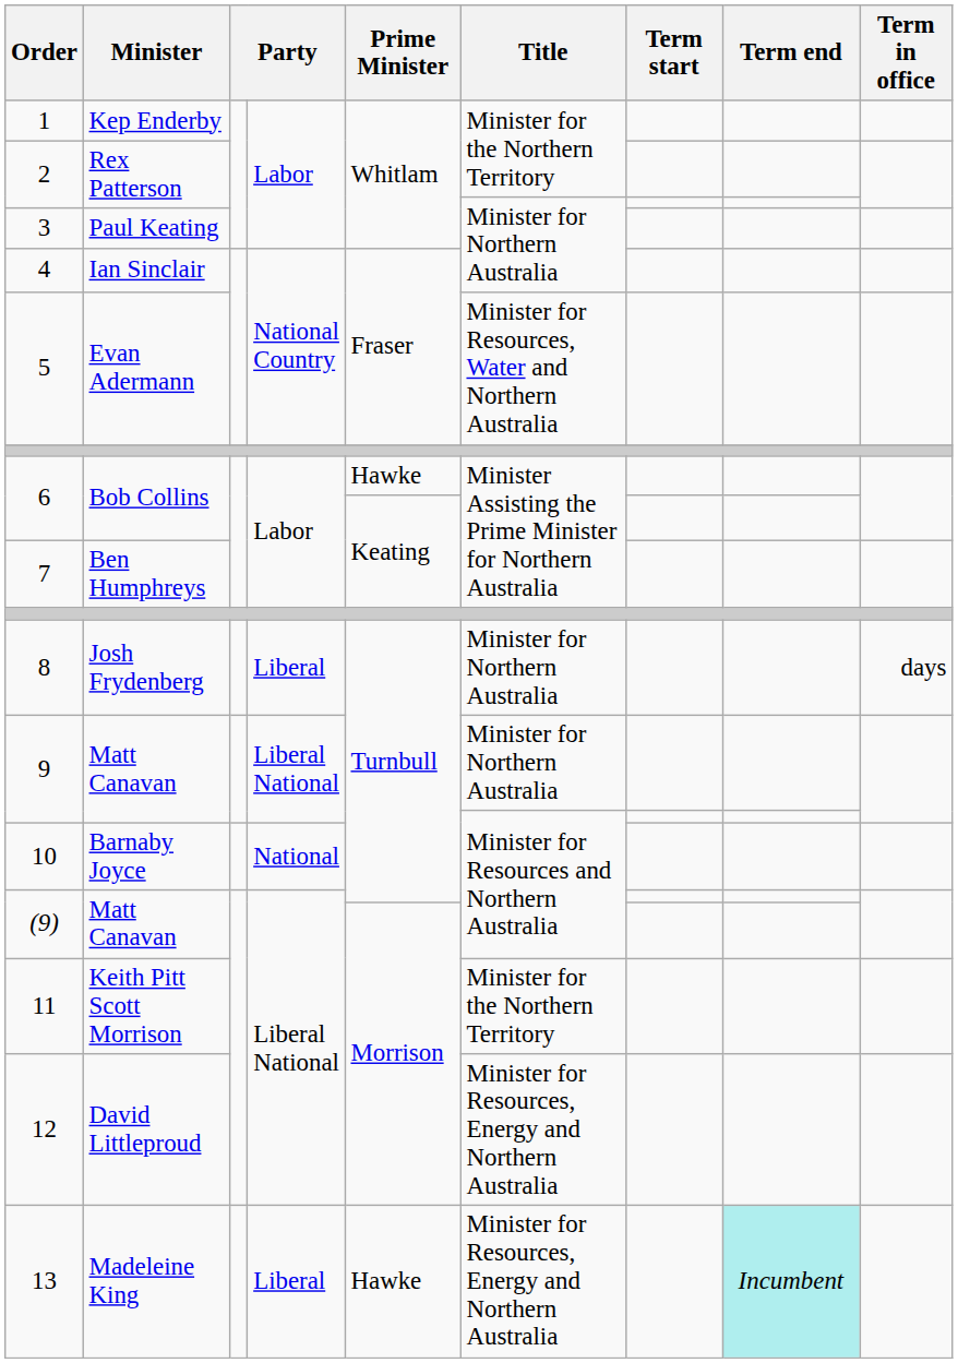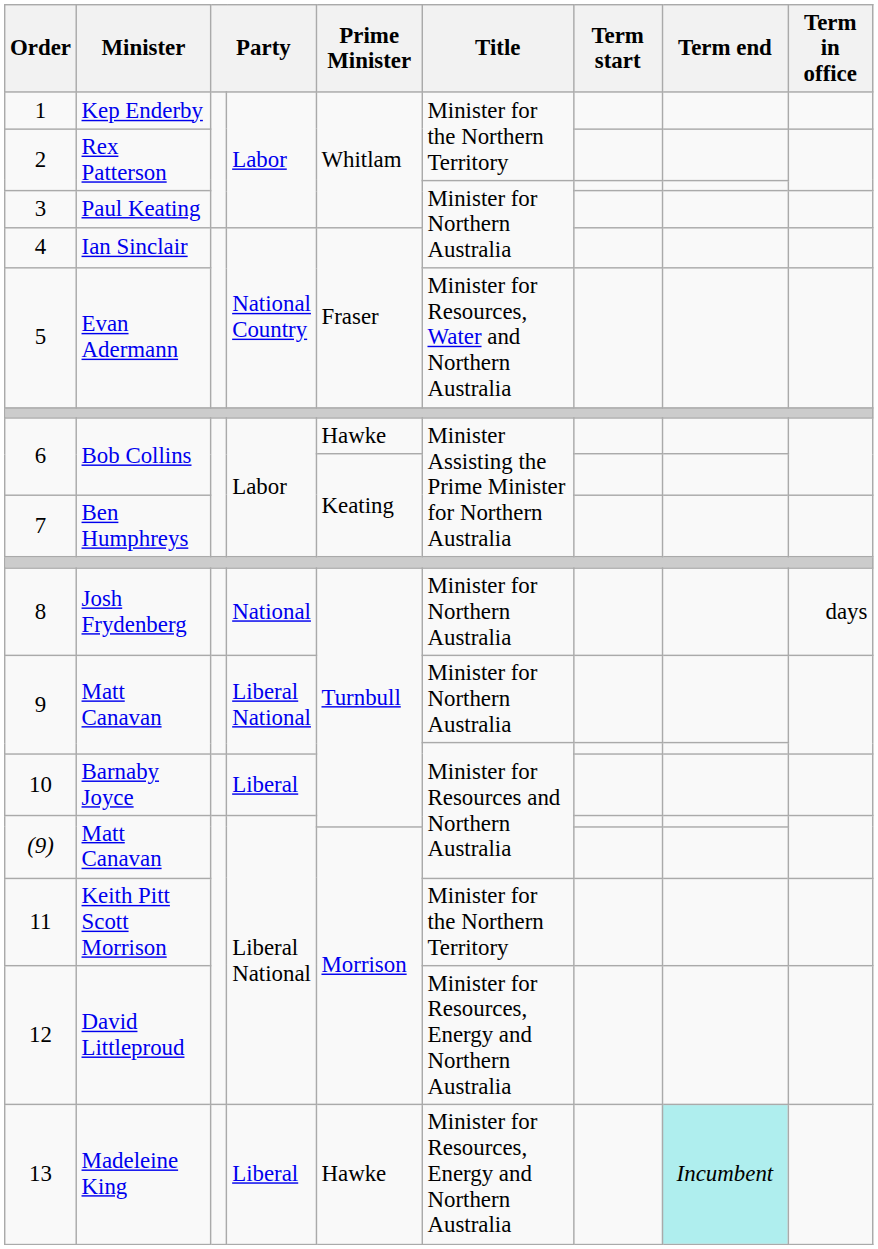8 | column 4: Liberal -> National
10 | column 4: National -> Liberal
